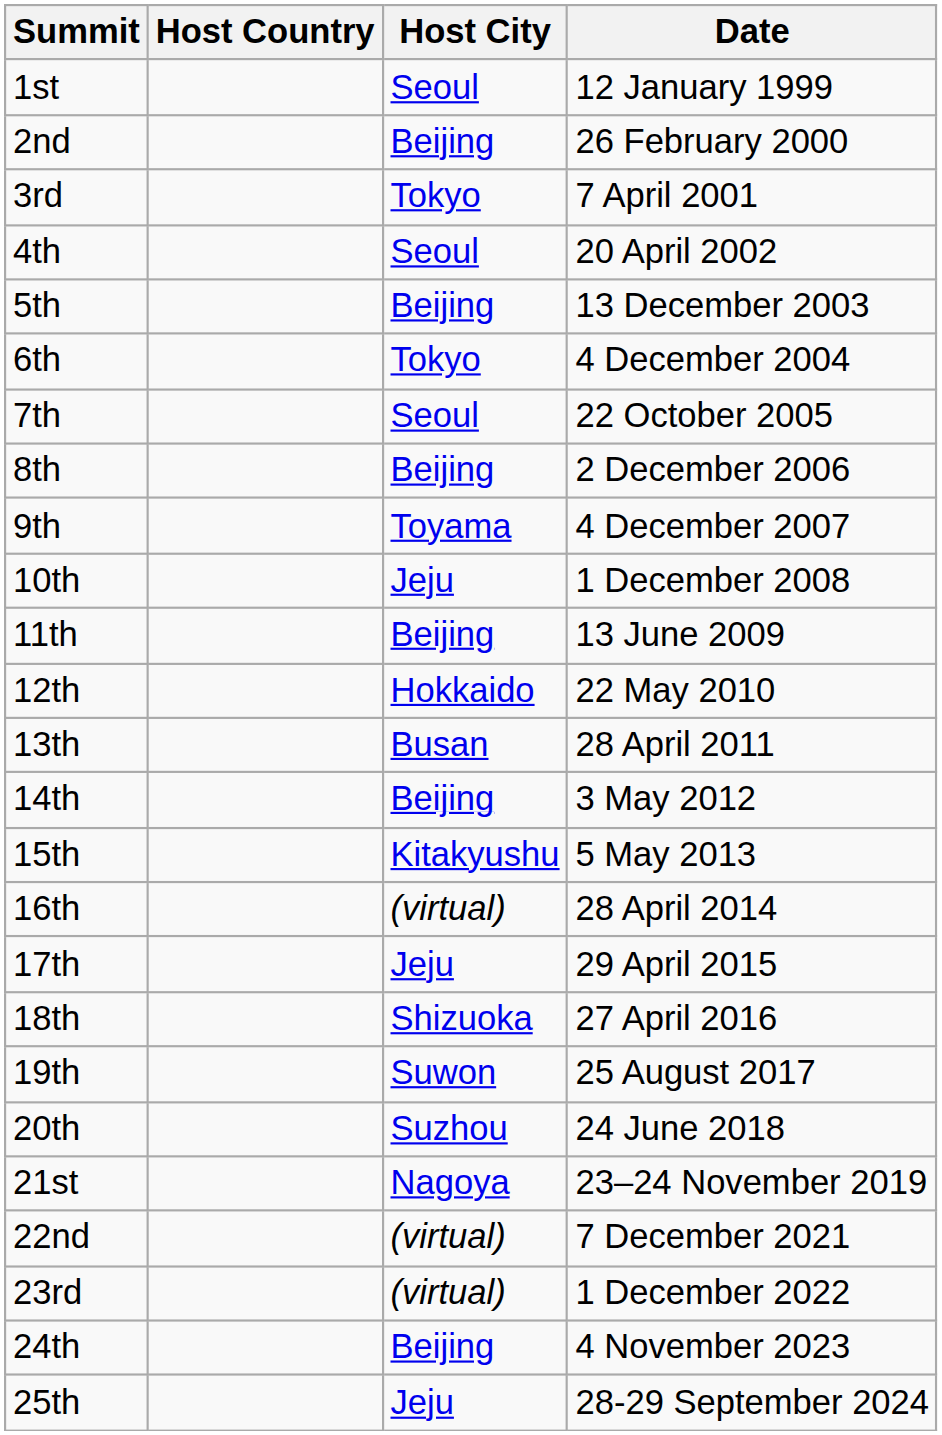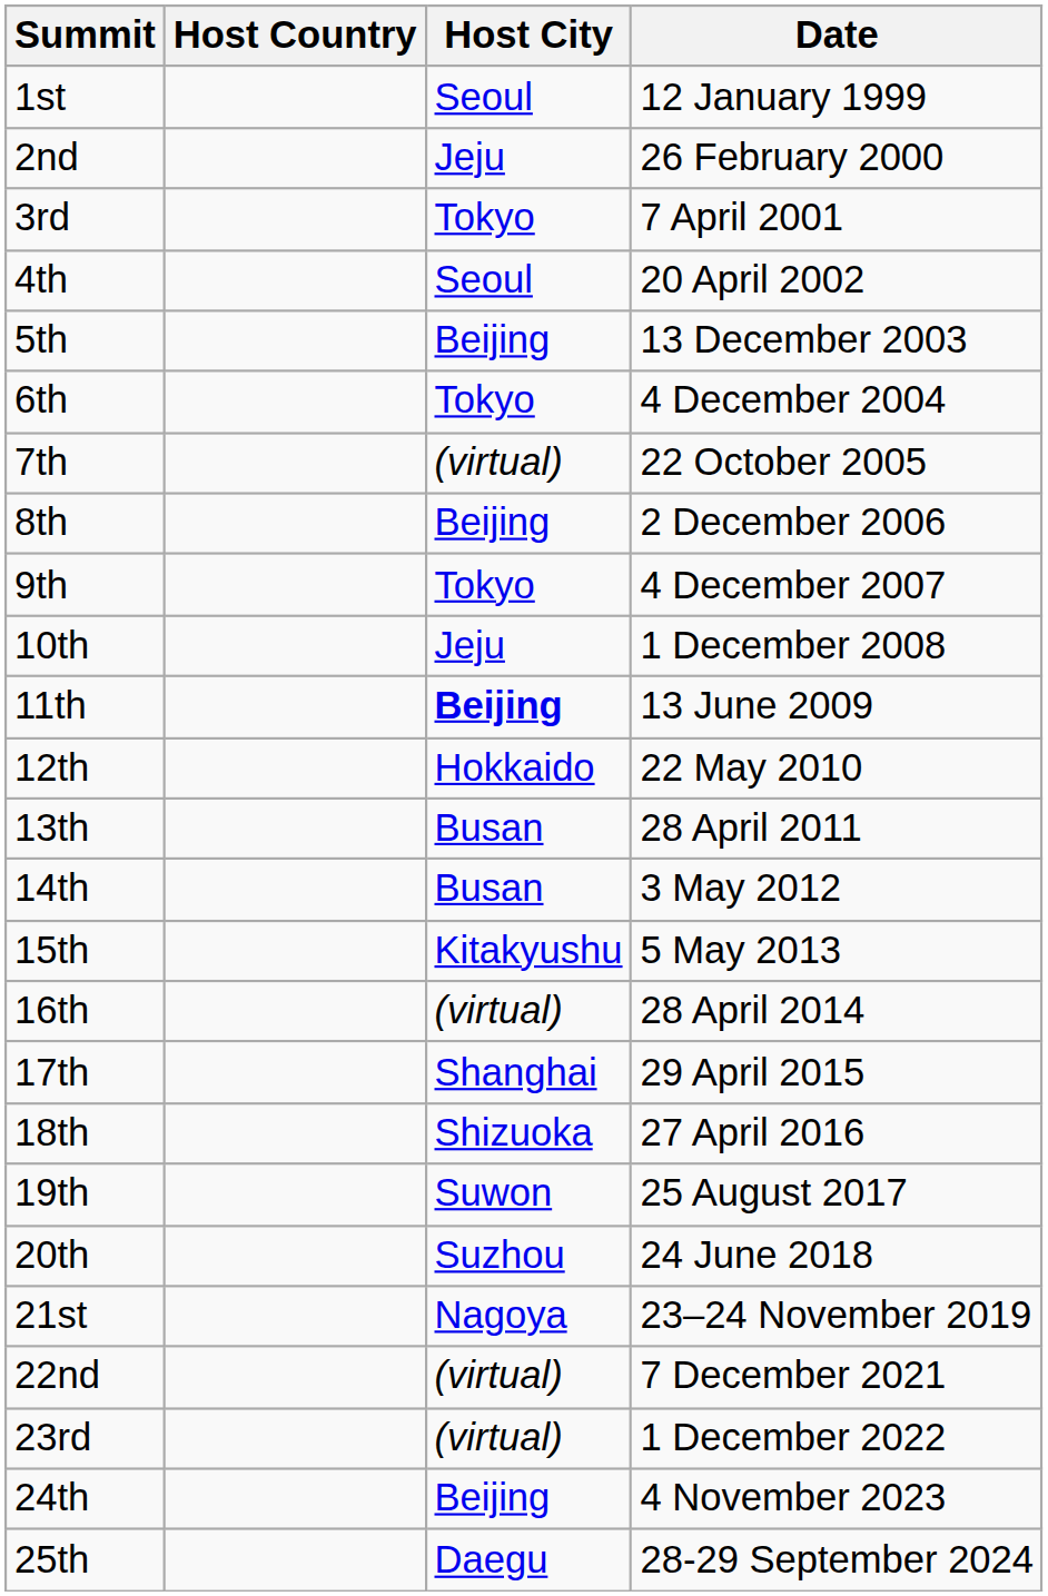2nd | Host City: Beijing -> Jeju
7th | Host City: Seoul -> (virtual)
9th | Host City: Toyama -> Tokyo
11th | Host City: normal -> bold
14th | Host City: Beijing -> Busan
17th | Host City: Jeju -> Shanghai
25th | Host City: Jeju -> Daegu
